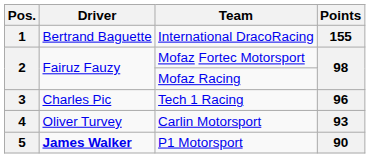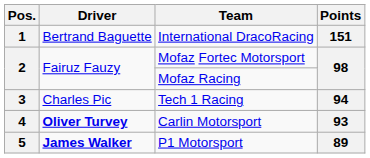International DracoRacing | Points: 155 -> 151
Tech 1 Racing | Points: 96 -> 94
Carlin Motorsport | Driver: normal -> bold
P1 Motorsport | Points: 90 -> 89
